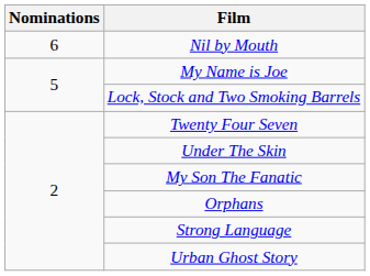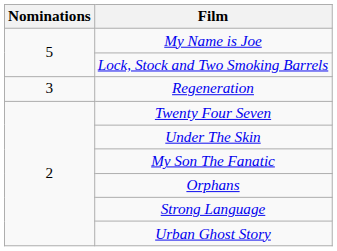- row: 6 | Nil by Mouth
+ row: 3 | Regeneration
